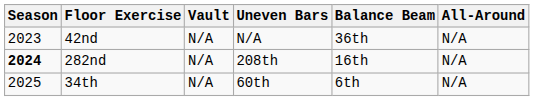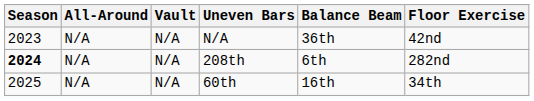columns swapped: All-Around <-> Floor Exercise
208th | Balance Beam: 16th -> 6th
60th | Balance Beam: 6th -> 16th
